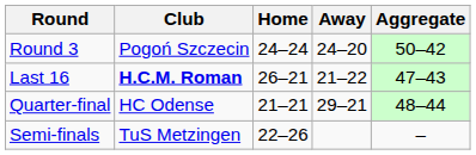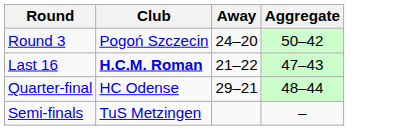- column: Home | 24–24 | 26–21 | 21–21 | 22–26
